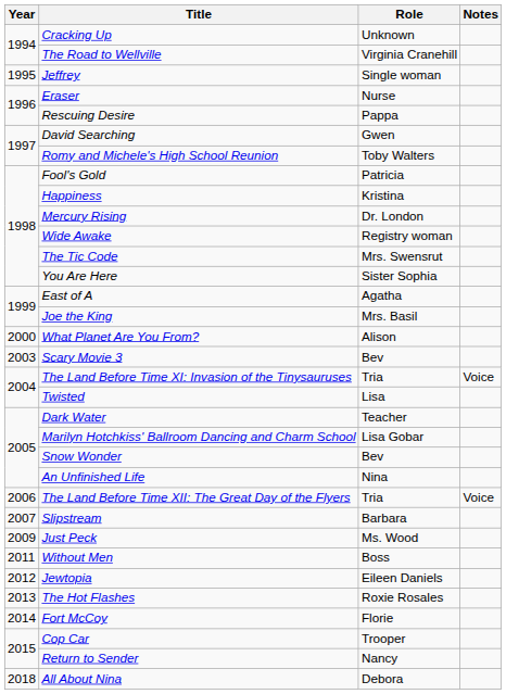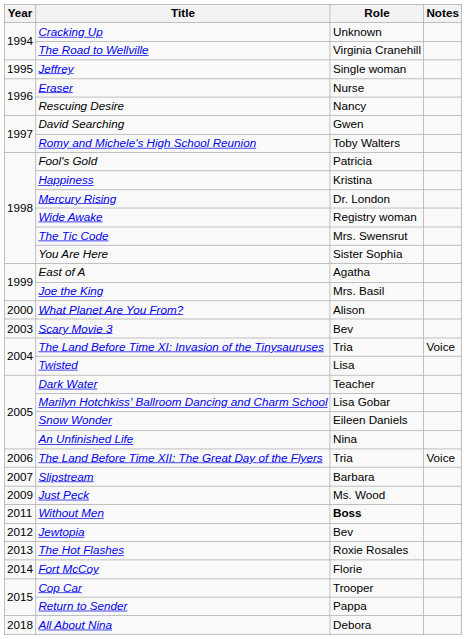Rescuing Desire | Role: Pappa -> Nancy
Snow Wonder | Role: Bev -> Eileen Daniels
Without Men | Role: normal -> bold
Jewtopia | Role: Eileen Daniels -> Bev
Return to Sender | Role: Nancy -> Pappa
